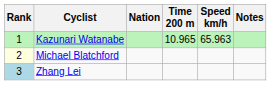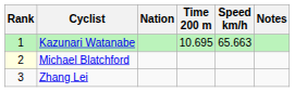Kazunari Watanabe | Time 200 m: 10.965 -> 10.695
Kazunari Watanabe | Speed km/h: 65.963 -> 65.663
Zhang Lei | Rank: lightblue background -> no background
